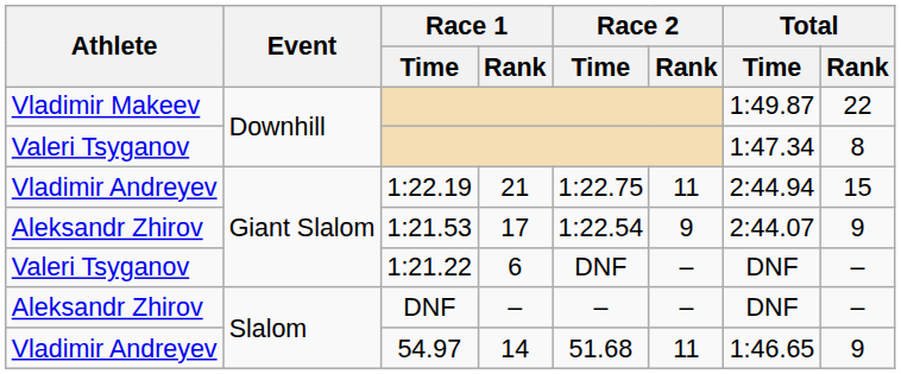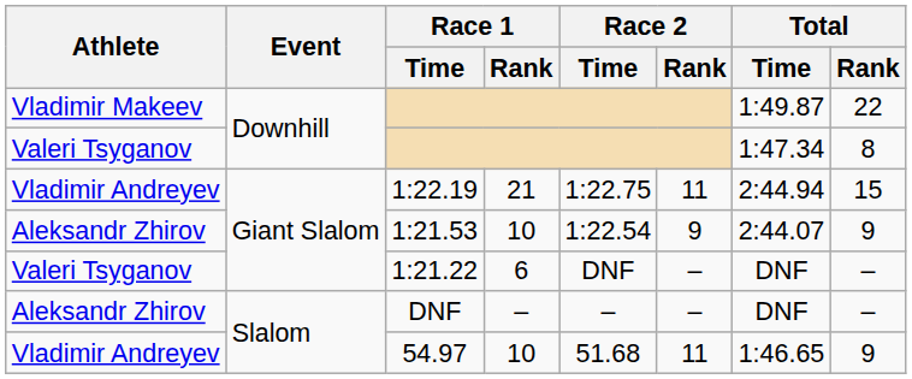1:21.53 | Race 1 / Rank: 17 -> 10
54.97 | Race 1 / Rank: 14 -> 10
